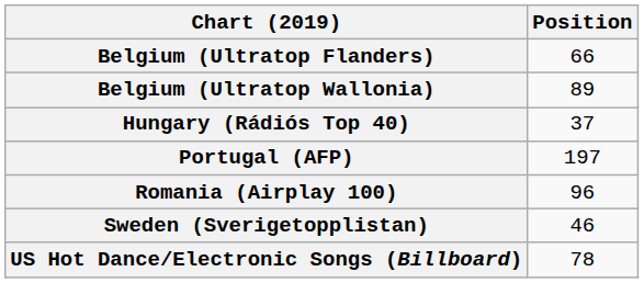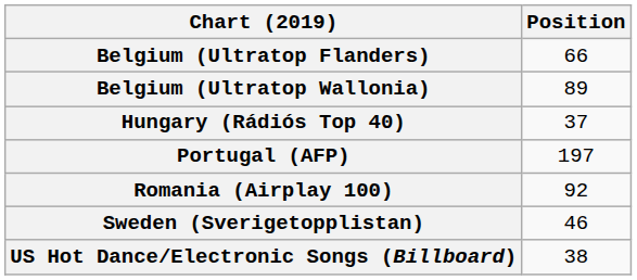Romania (Airplay 100) | Position: 96 -> 92
US Hot Dance/Electronic Songs (Billboard) | Position: 78 -> 38
